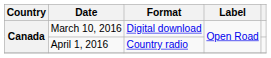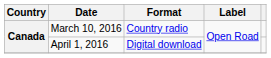March 10, 2016 | Format: Digital download -> Country radio
April 1, 2016 | Format: Country radio -> Digital download
